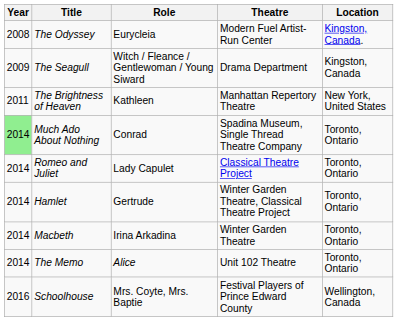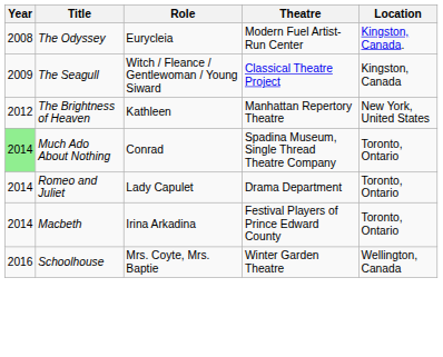The Seagull | Theatre: Drama Department -> Classical Theatre Project
The Brightness of Heaven | Year: 2011 -> 2012
Romeo and Juliet | Theatre: Classical Theatre Project -> Drama Department
- row: 2014 | Hamlet | Gertrude | Winter Garden Theatre, Classical Theatre Project | Toronto, Ontario
Macbeth | Theatre: Winter Garden Theatre -> Festival Players of Prince Edward County
- row: 2014 | The Memo | Alice | Unit 102 Theatre | Toronto, Ontario
Schoolhouse | Theatre: Festival Players of Prince Edward County -> Winter Garden Theatre
